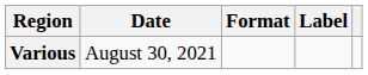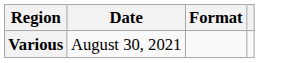- column: Label
